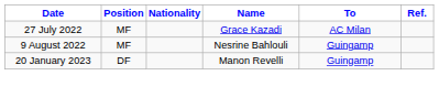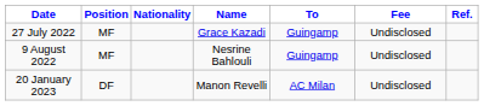+ column: Fee | Undisclosed | Undisclosed | Undisclosed
27 July 2022 | To: AC Milan -> Guingamp
20 January 2023 | To: Guingamp -> AC Milan
